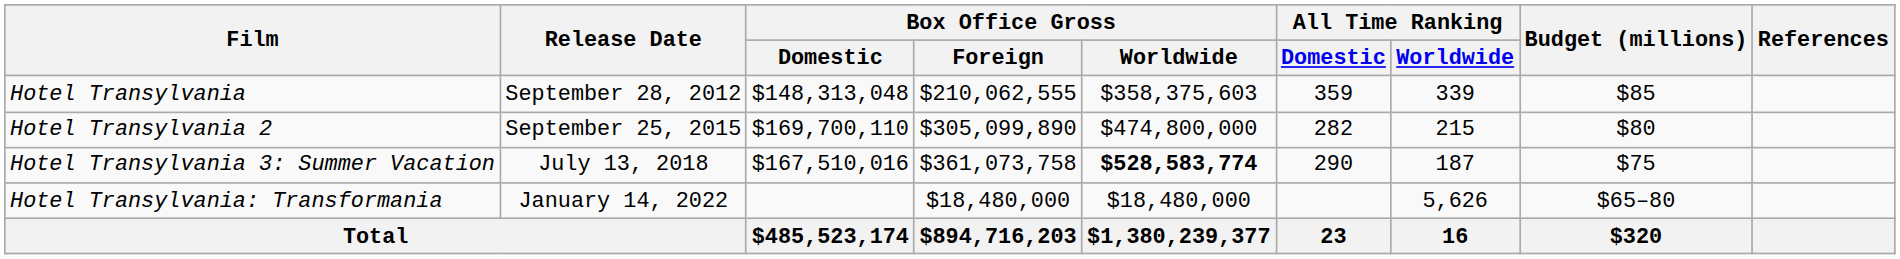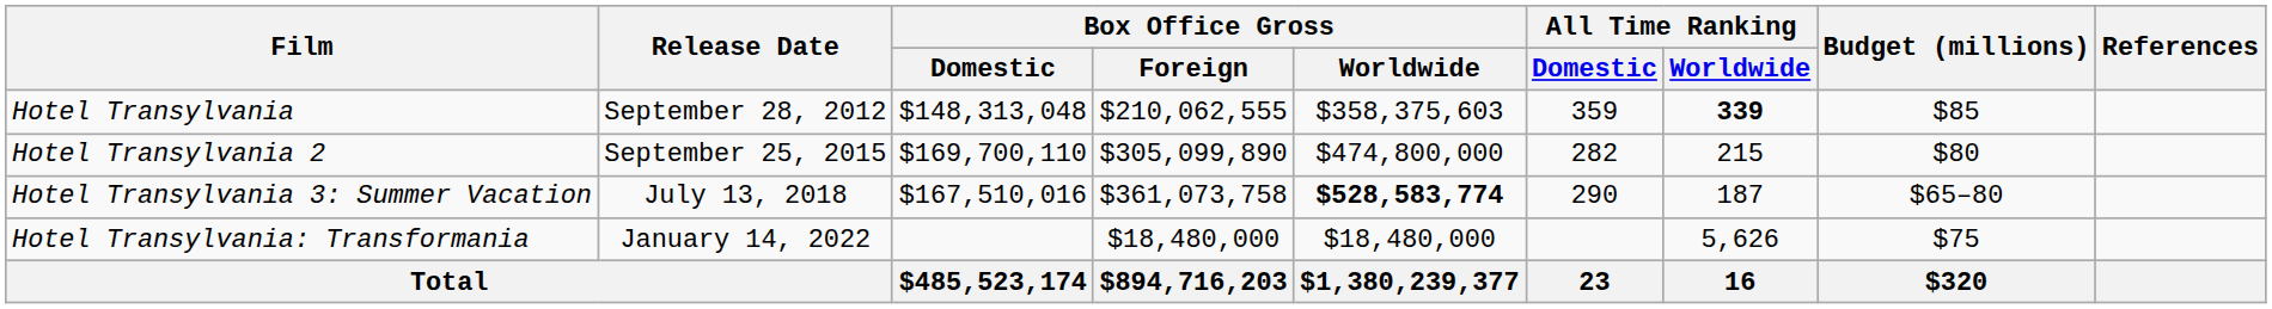Hotel Transylvania | All Time Ranking / Worldwide: normal -> bold
Hotel Transylvania 3: Summer Vacation | Budget (millions): $75 -> $65–80
Hotel Transylvania: Transformania | Budget (millions): $65–80 -> $75
